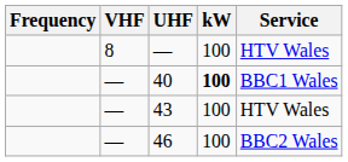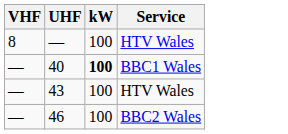- column: Frequency
